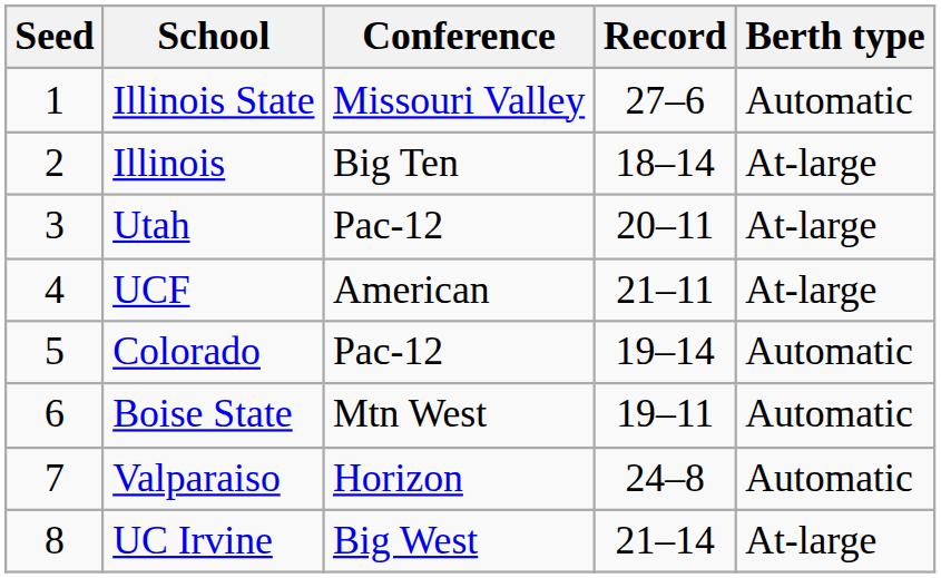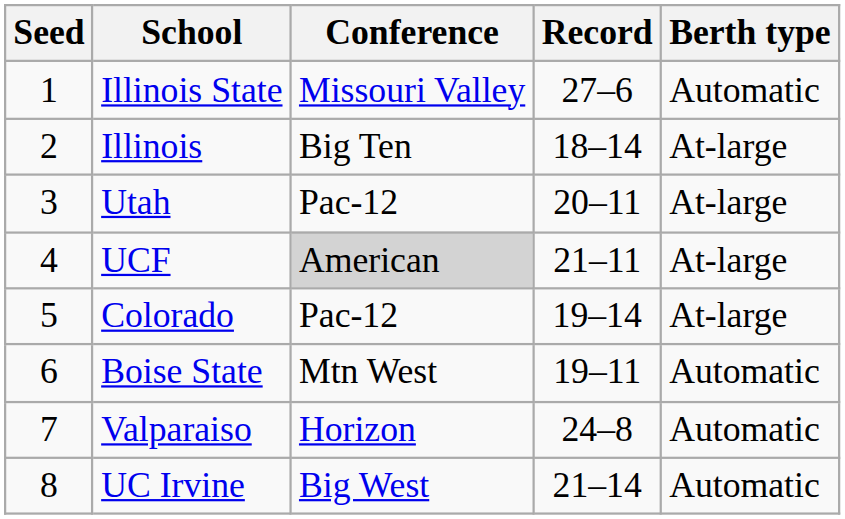UCF | Conference: no background -> lightgrey background
Colorado | Berth type: Automatic -> At-large
UC Irvine | Berth type: At-large -> Automatic
